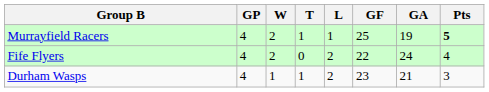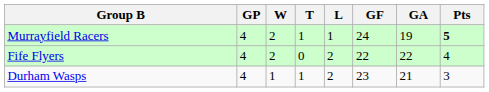Murrayfield Racers | GF: 25 -> 24
Fife Flyers | GA: 24 -> 22
